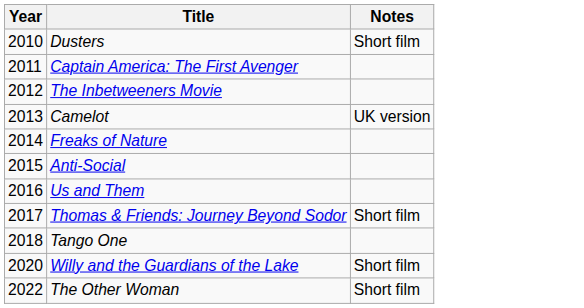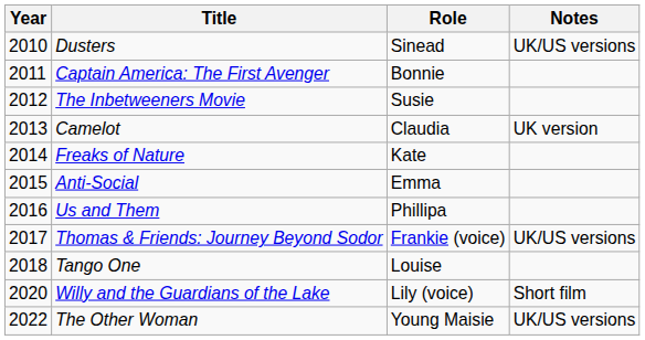+ column: Role | Sinead | Bonnie | Susie | Claudia | Kate | Emma | Phillipa | Frankie (voice) | Louise | Lily (voice) | Young Maisie
Dusters | Notes: Short film -> UK/US versions
Thomas & Friends: Journey Beyond Sodor | Notes: Short film -> UK/US versions
The Other Woman | Notes: Short film -> UK/US versions
